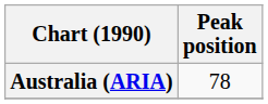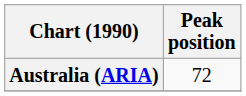Australia (ARIA) | Peak position: 78 -> 72
